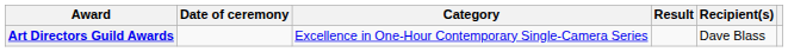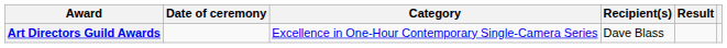columns swapped: Recipient(s) <-> Result
